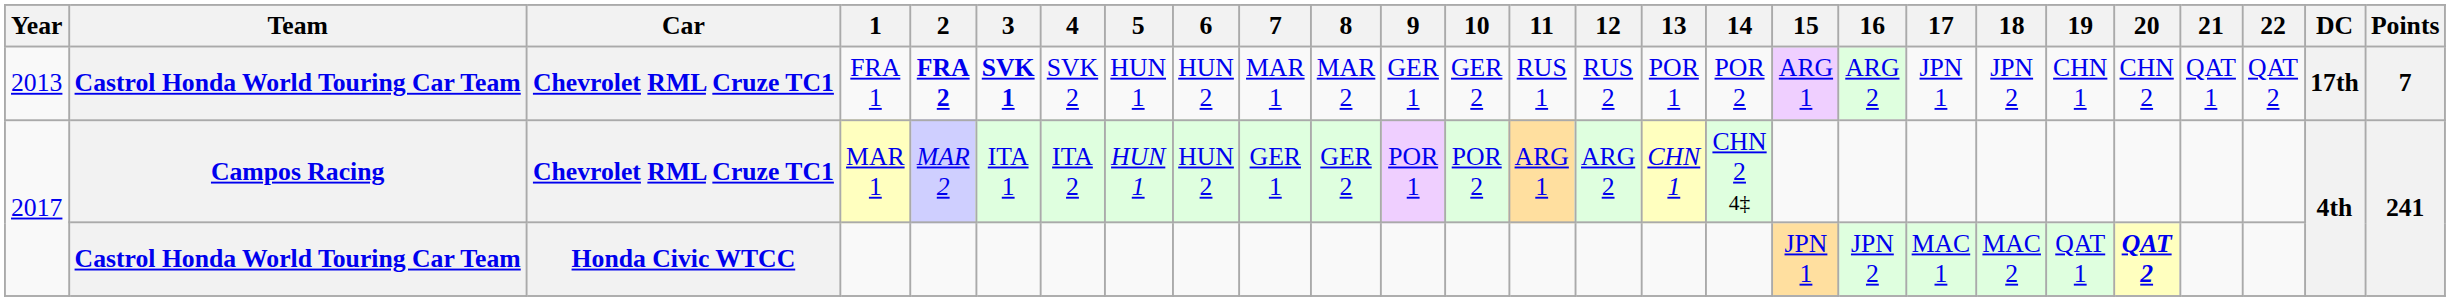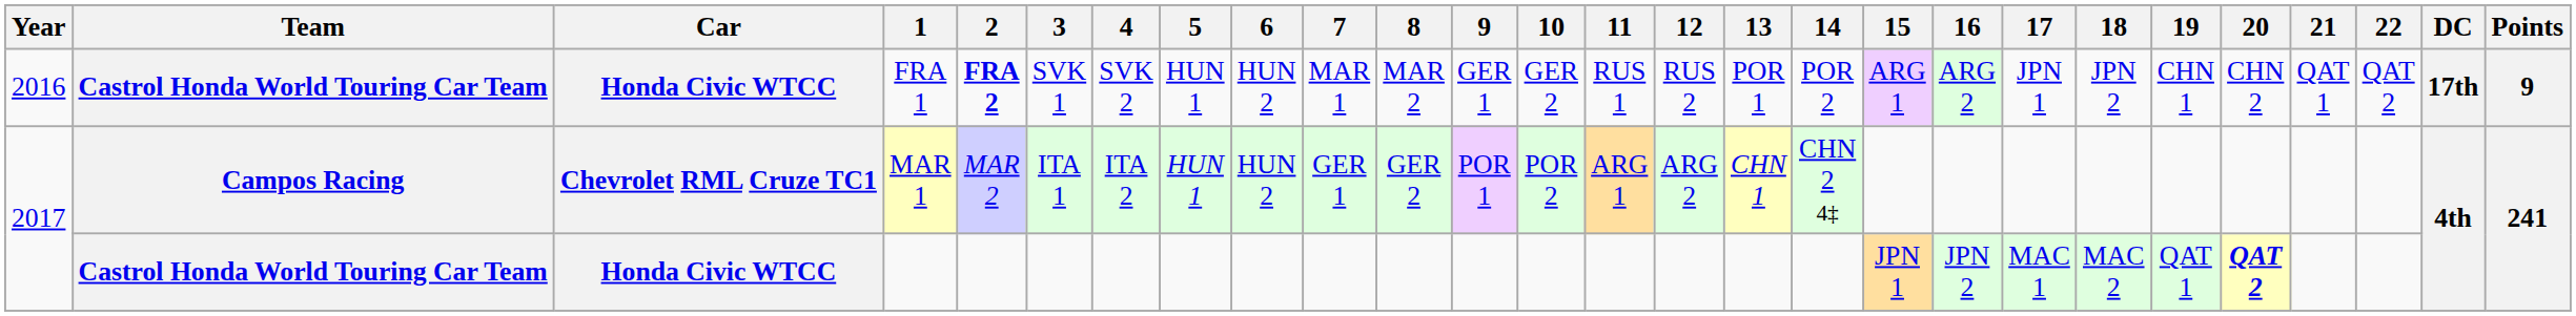FRA 1 | Year: 2013 -> 2016
FRA 1 | Car: Chevrolet RML Cruze TC1 -> Honda Civic WTCC
FRA 1 | 3: bold -> normal
FRA 1 | Points: 7 -> 9
